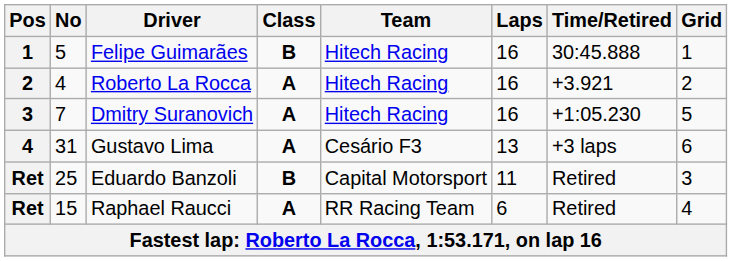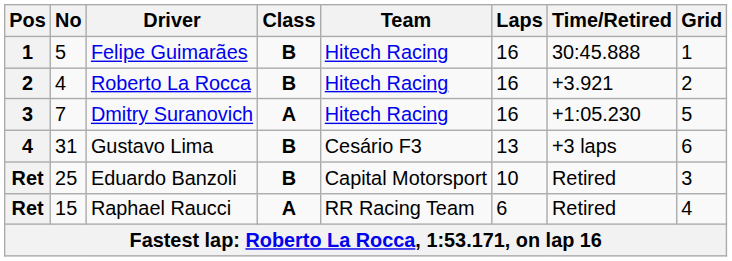Roberto La Rocca | Class: A -> B
Gustavo Lima | Class: A -> B
Eduardo Banzoli | Laps: 11 -> 10
